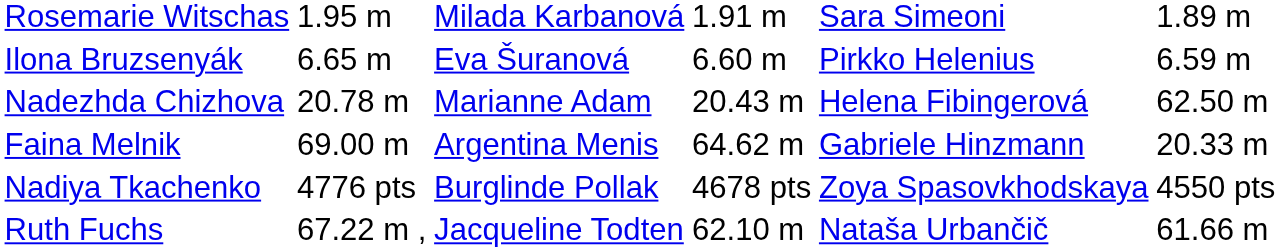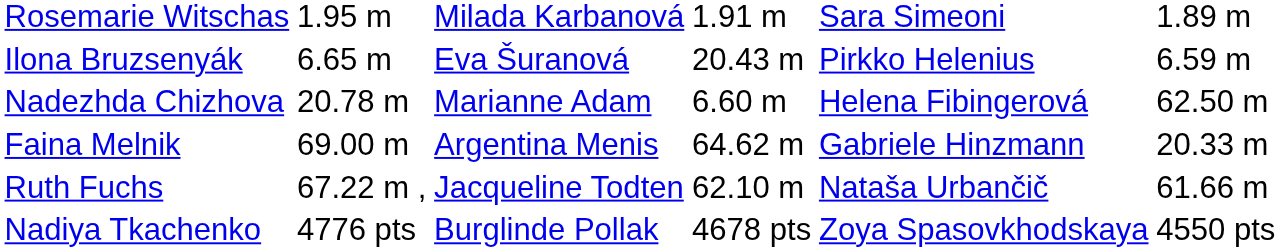Ilona Bruzsenyák | column 5: 6.60 m -> 20.43 m
Nadezhda Chizhova | column 5: 20.43 m -> 6.60 m
rows swapped: Ruth Fuchs <-> Nadiya Tkachenko
